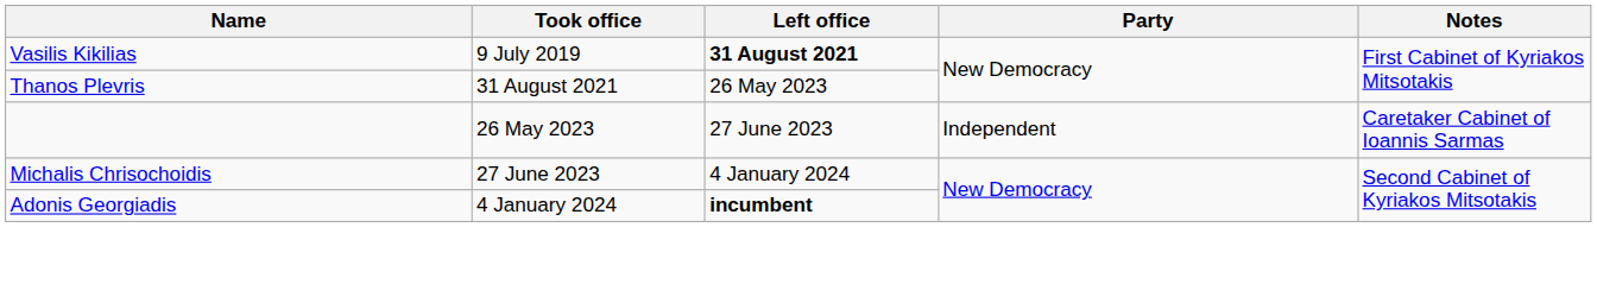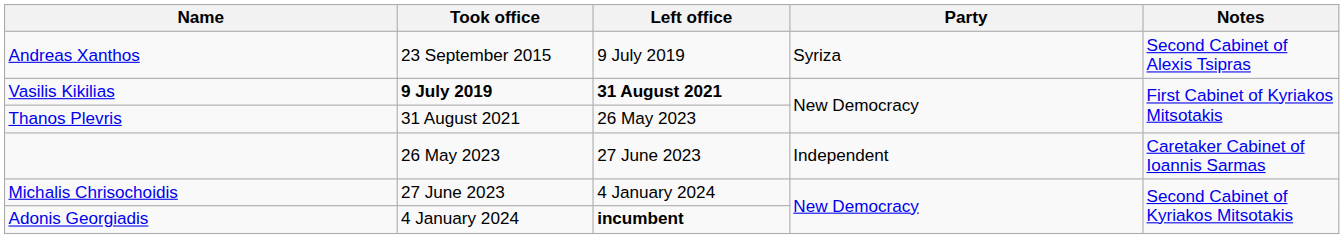+ row: Andreas Xanthos | 23 September 2015 | 9 July 2019 | Syriza | Second Cabinet of Alexis Tsipras
Vasilis Kikilias | Took office: normal -> bold
